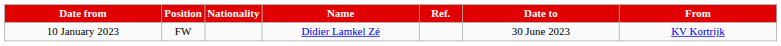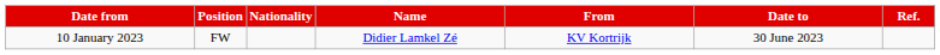columns swapped: From <-> Ref.
